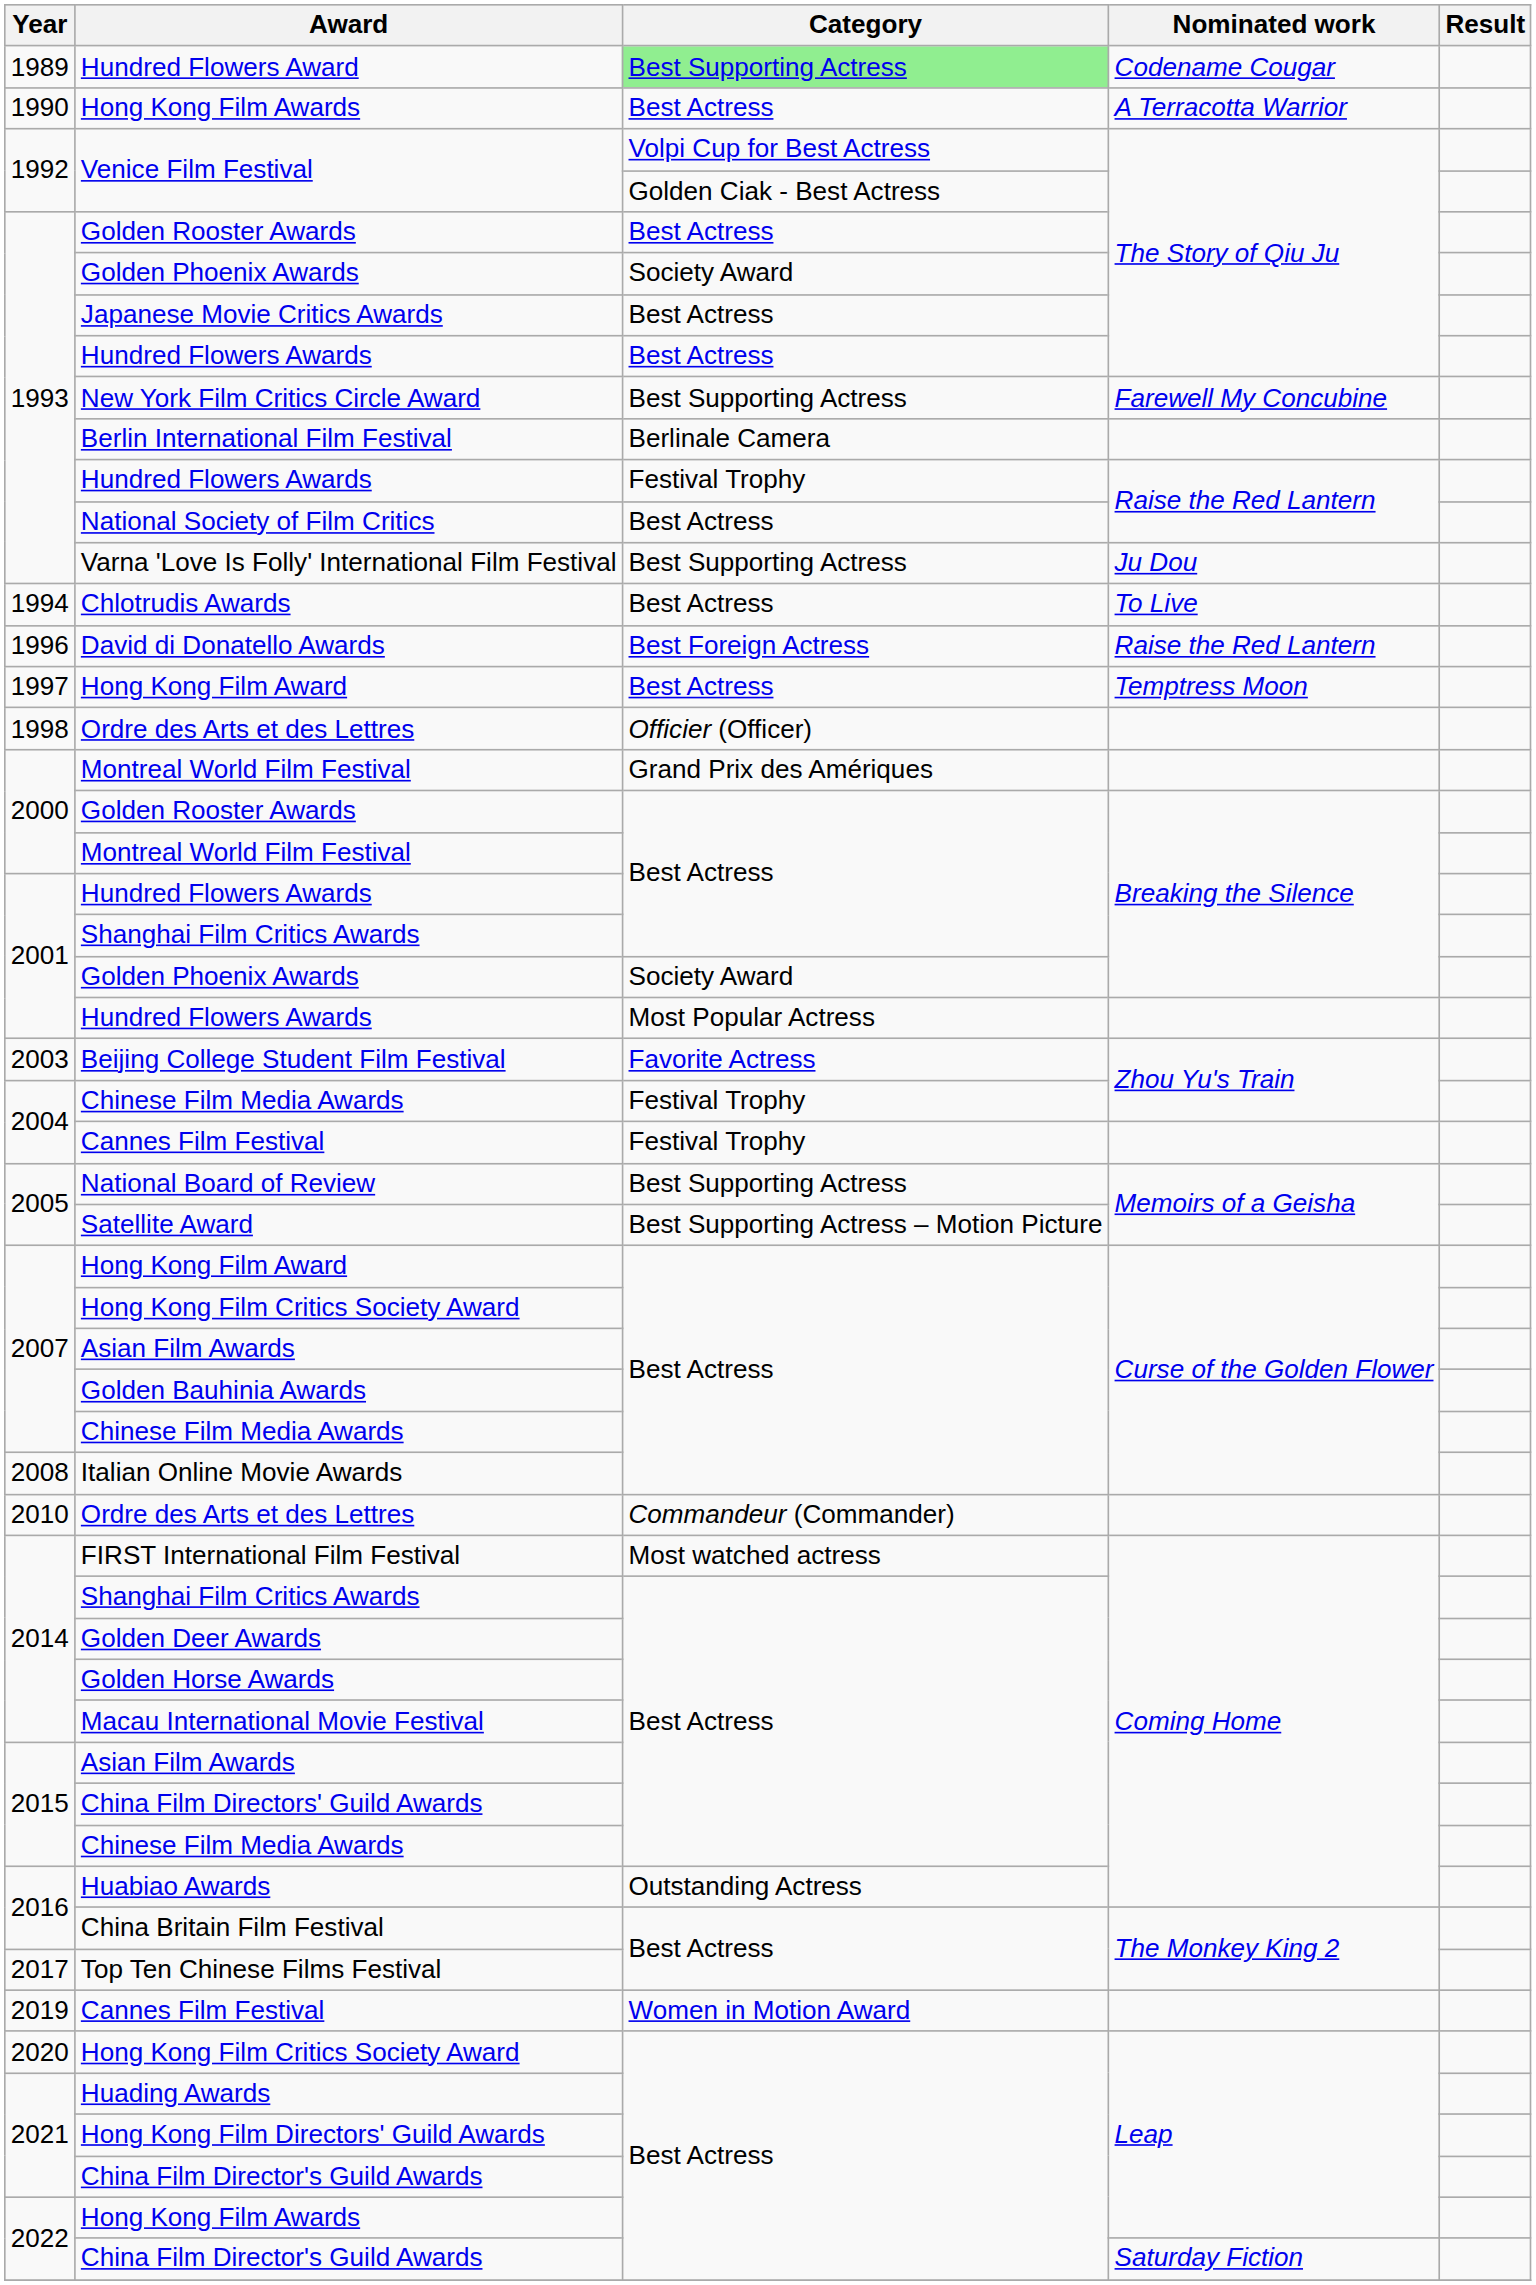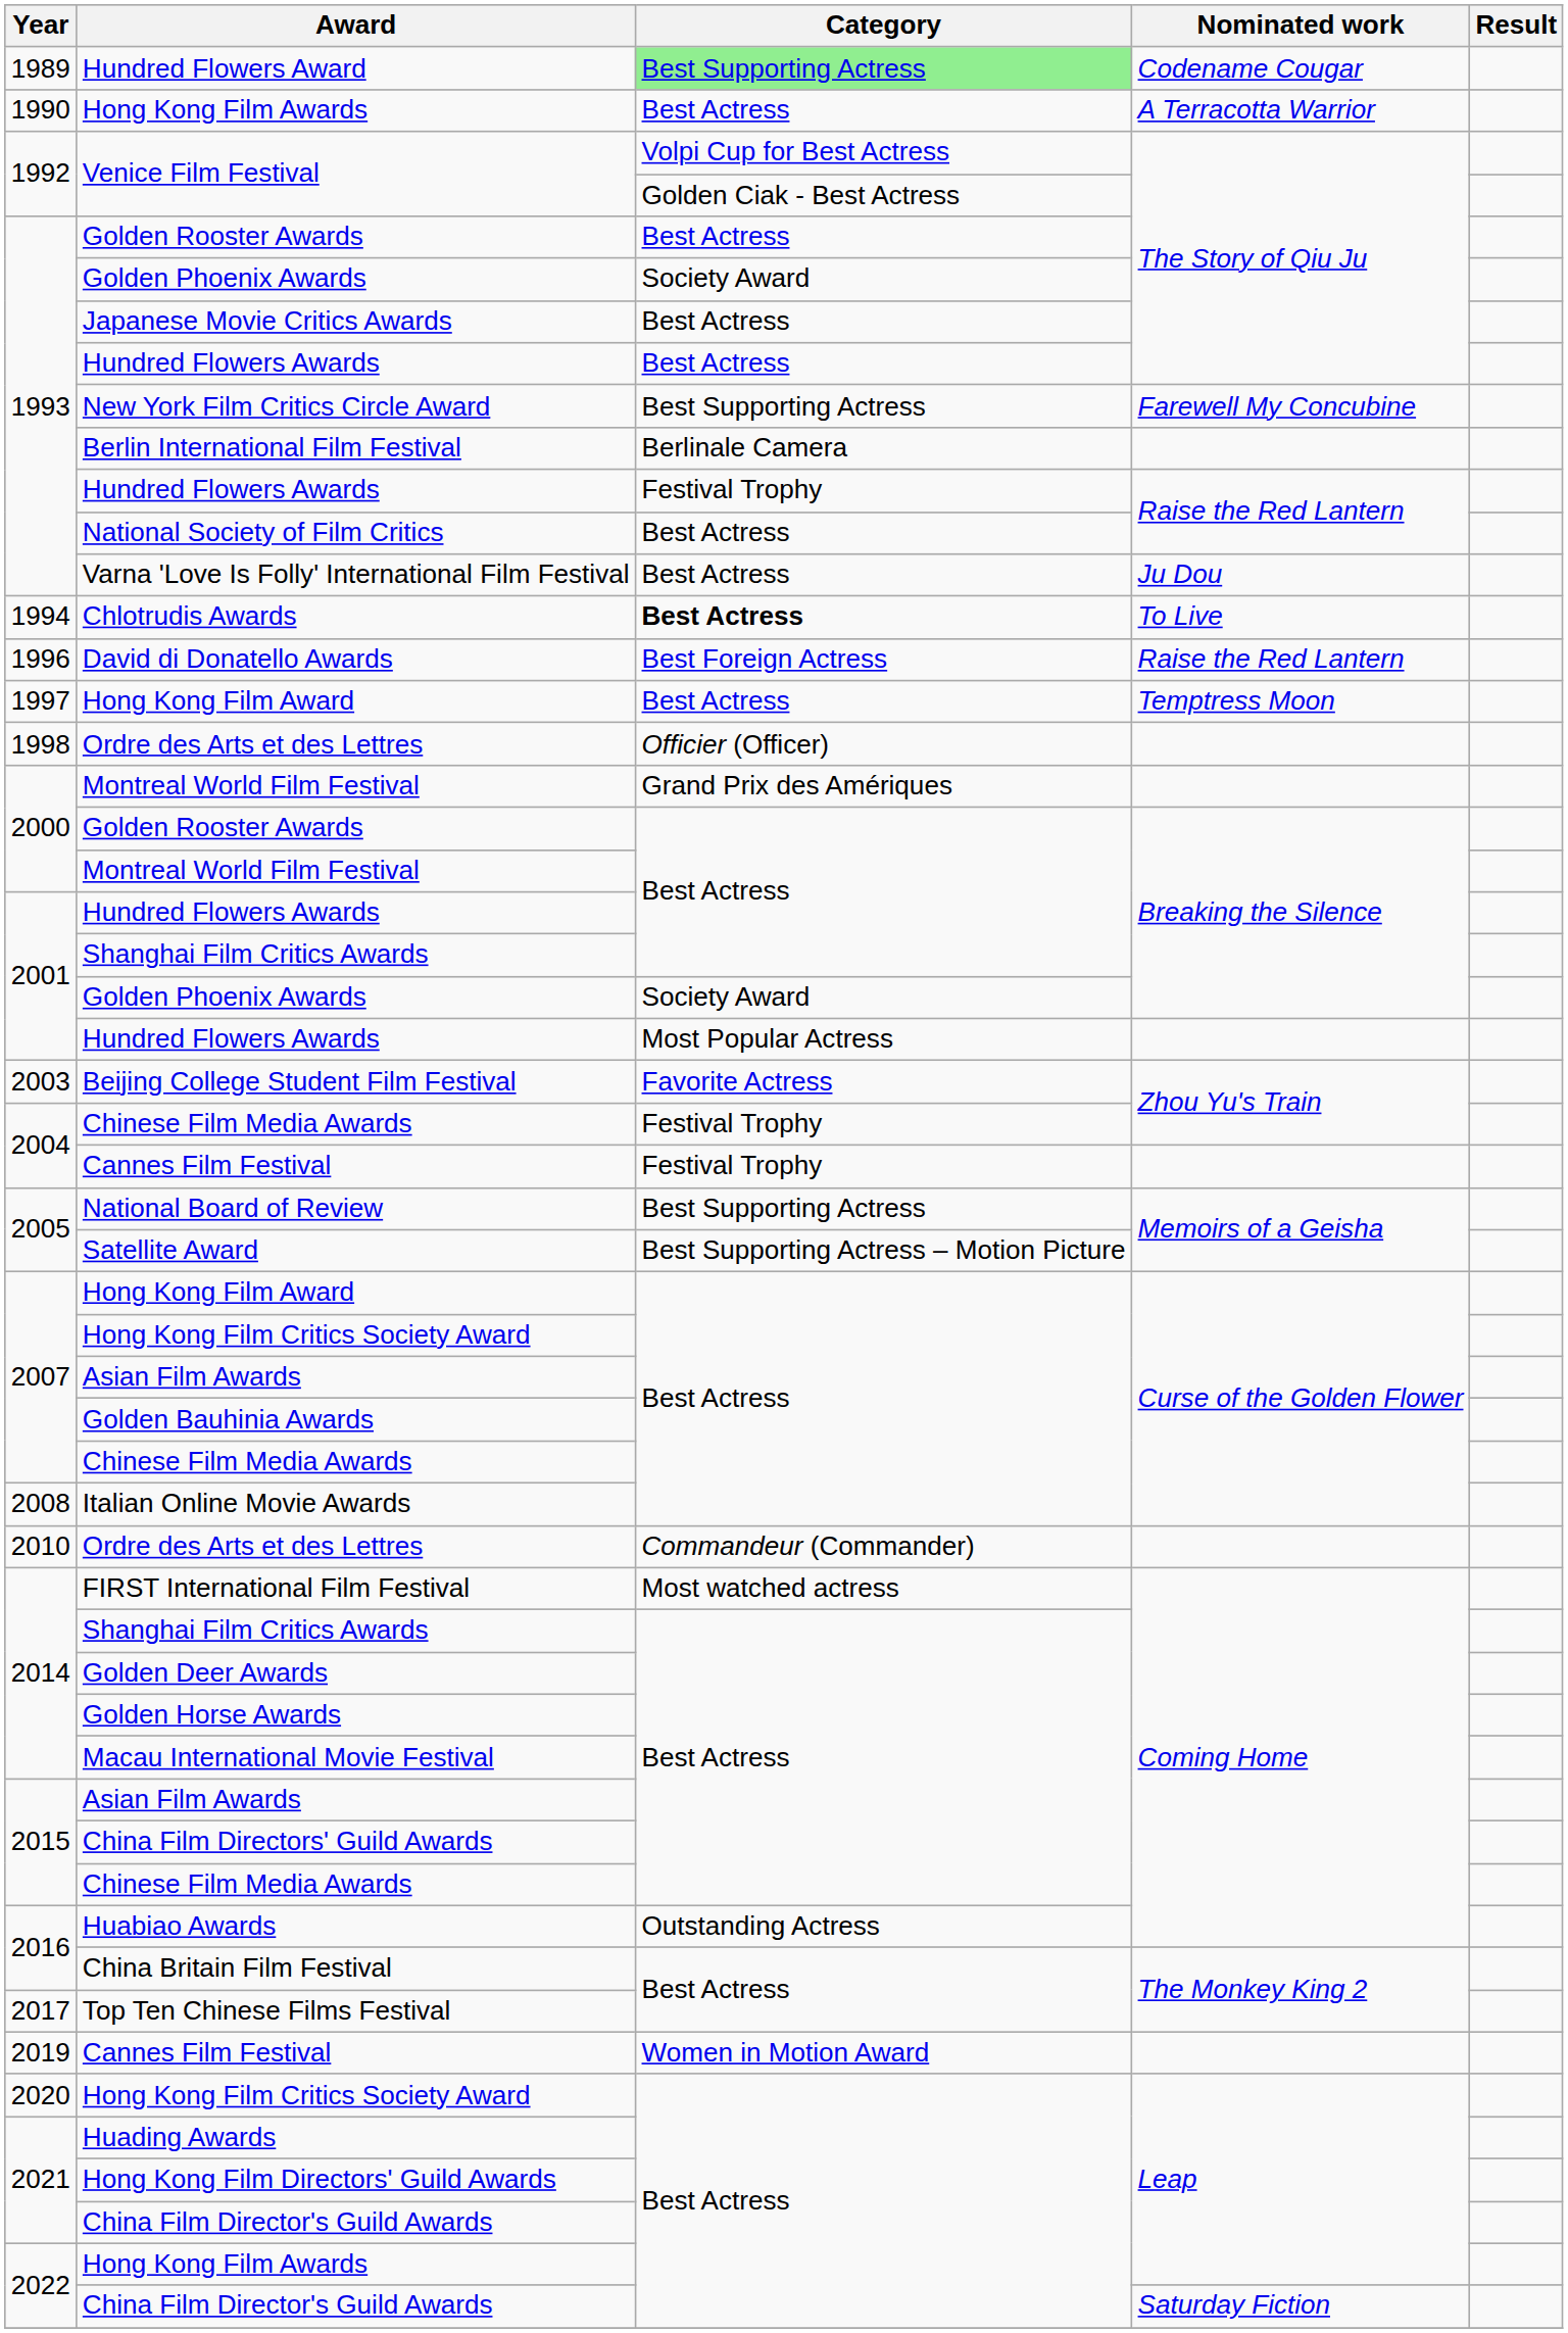Varna 'Love Is Folly' International Film Festival | Category: Best Supporting Actress -> Best Actress
Chlotrudis Awards | Category: normal -> bold
